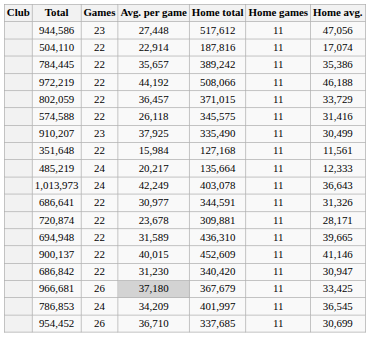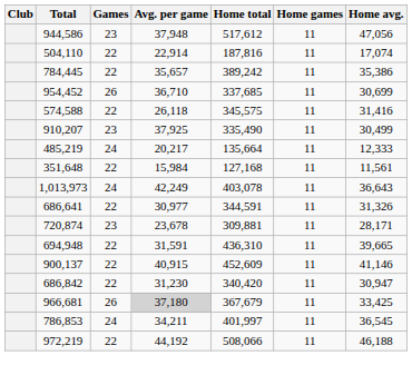944,586 | Avg. per game: 27,448 -> 37,948
rows swapped: 972,219 <-> 954,452
- row: 802,059 | 22 | 36,457 | 371,015 | 11 | 33,729
rows swapped: 351,648 <-> 485,219
720,874 | Games: 22 -> 23
694,948 | Avg. per game: 31,589 -> 31,591
900,137 | Avg. per game: 40,015 -> 40,915
786,853 | Avg. per game: 34,209 -> 34,211
